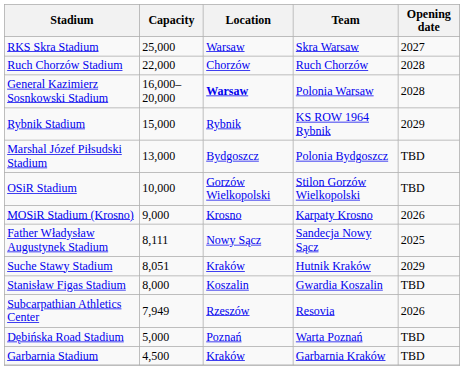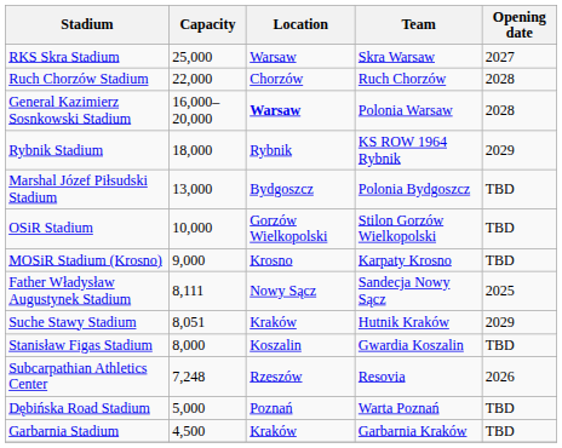Rybnik Stadium | Capacity: 15,000 -> 18,000
MOSiR Stadium (Krosno) | Opening date: 2026 -> TBD
Subcarpathian Athletics Center | Capacity: 7,949 -> 7,248
